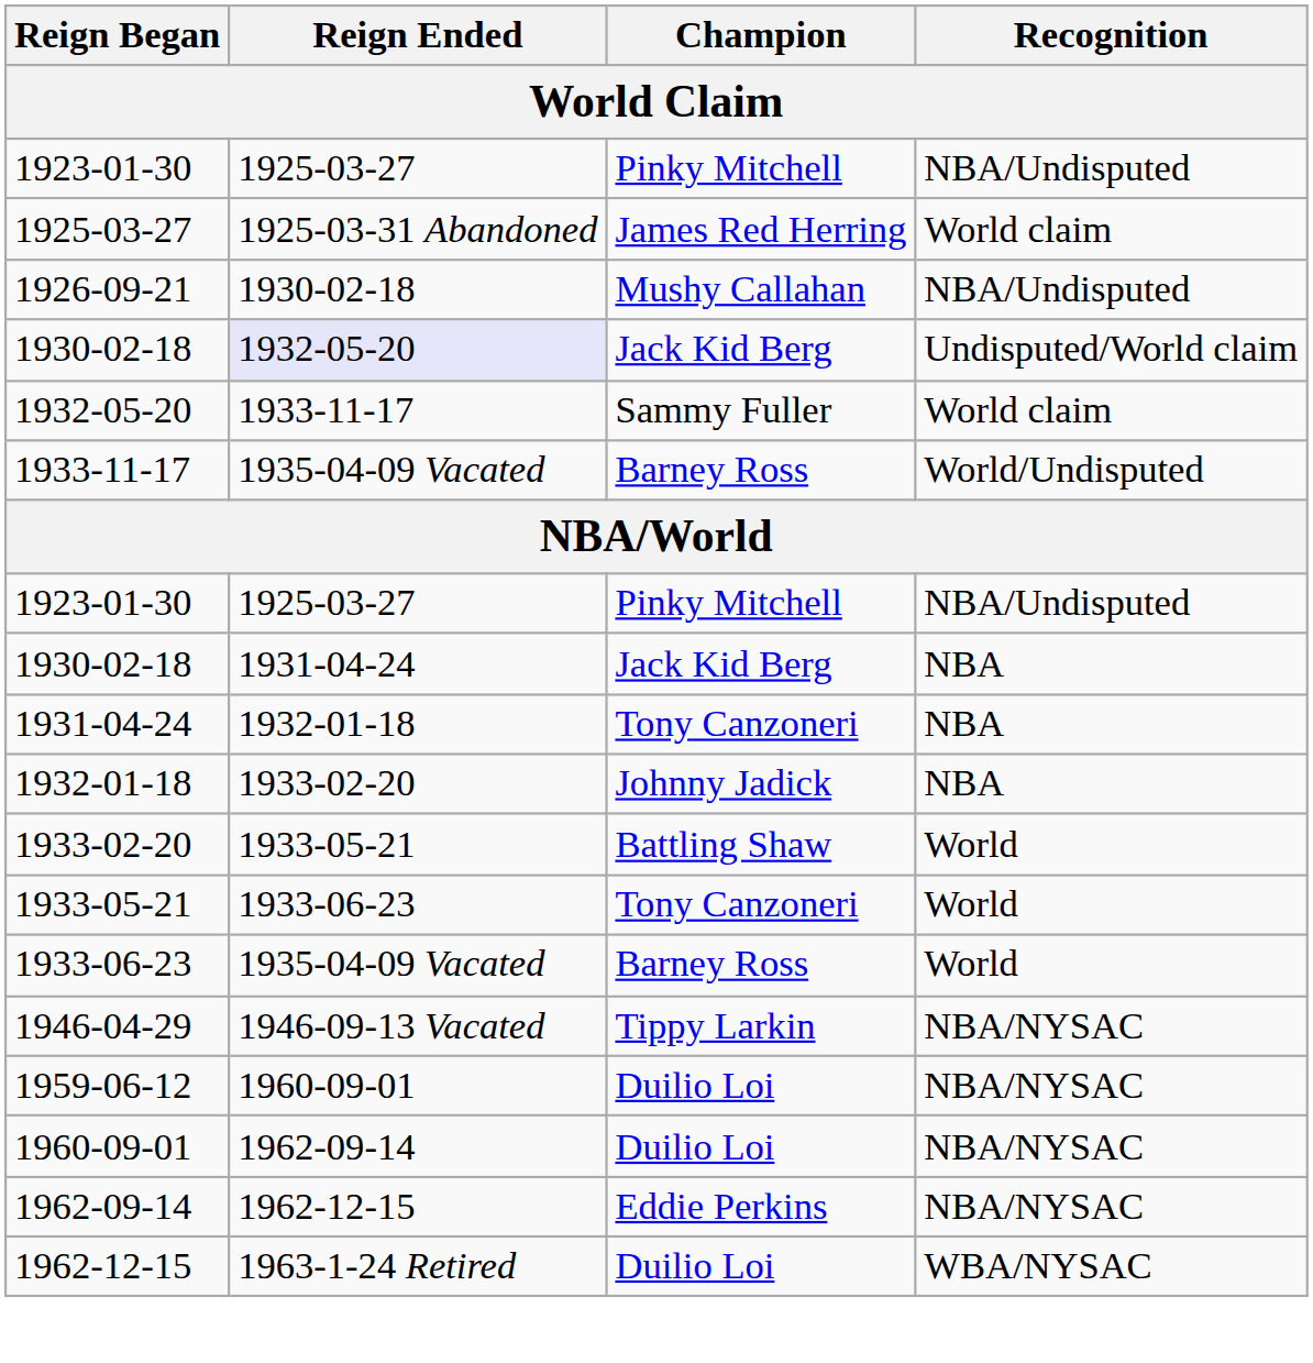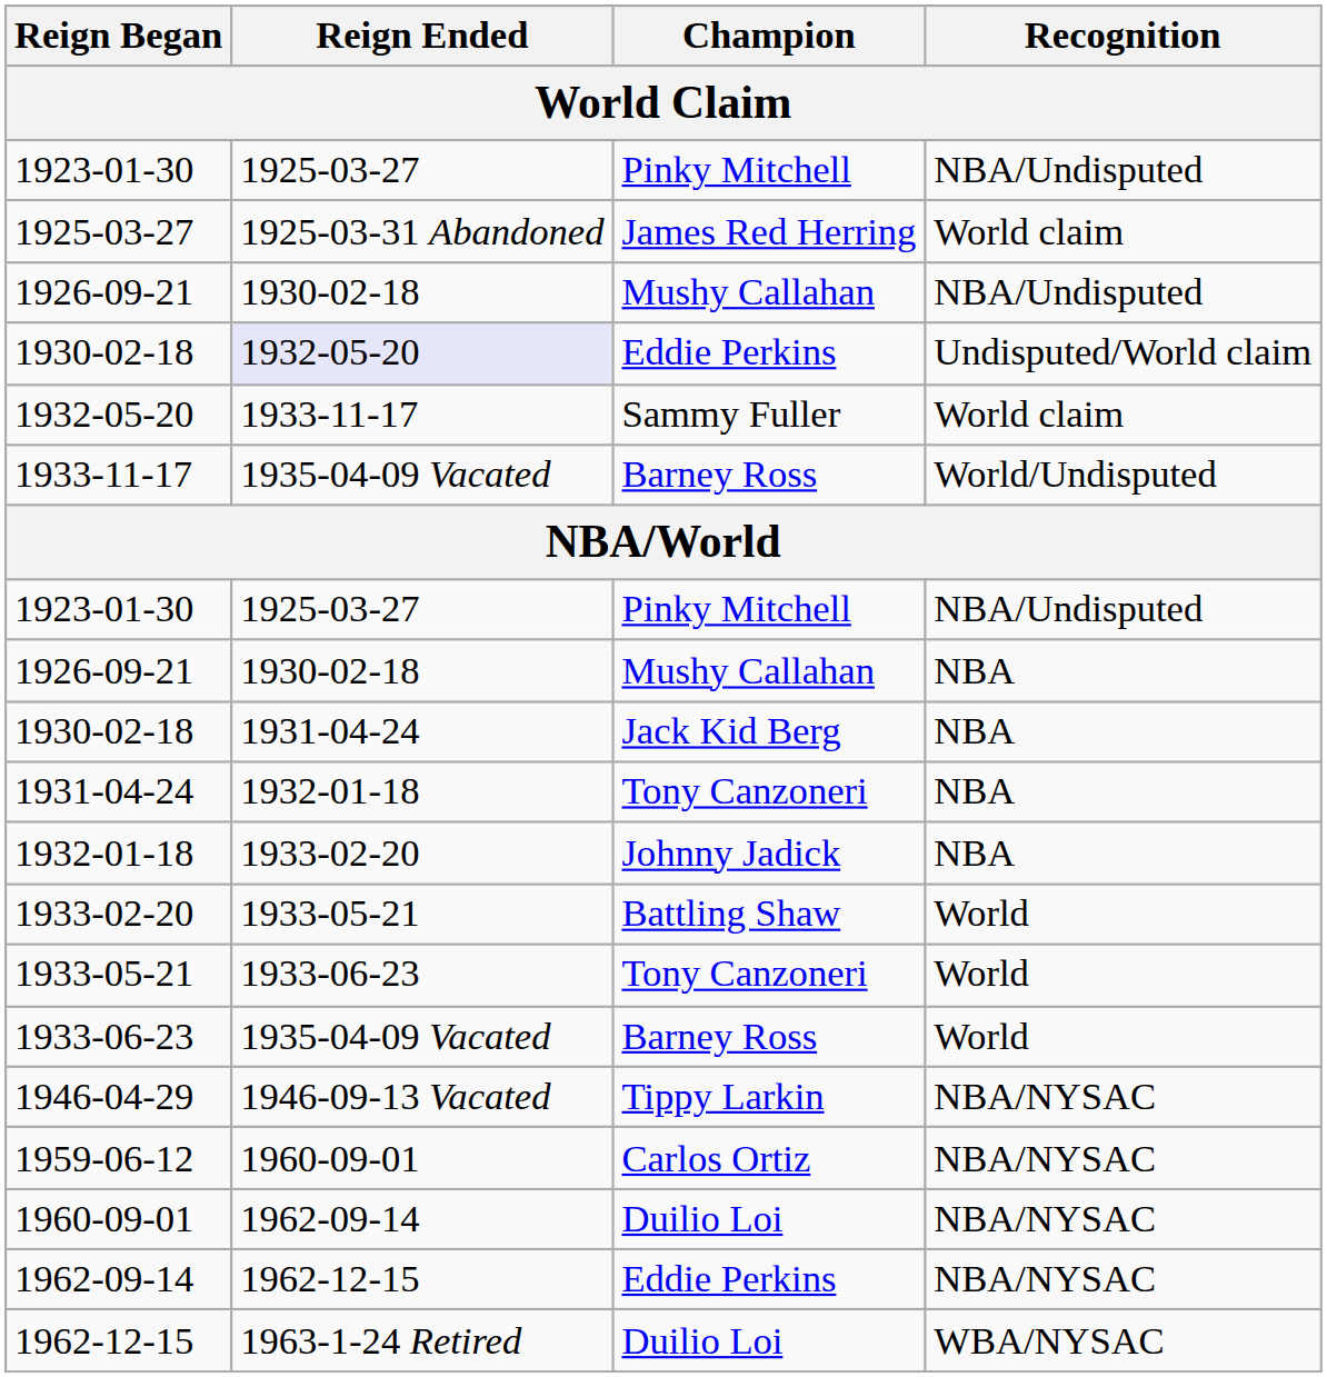1930-02-18 / Undisputed/World claim | Champion: Jack Kid Berg -> Eddie Perkins
+ row: 1926-09-21 | 1930-02-18 | Mushy Callahan | NBA
1959-06-12 | Champion: Duilio Loi -> Carlos Ortiz
